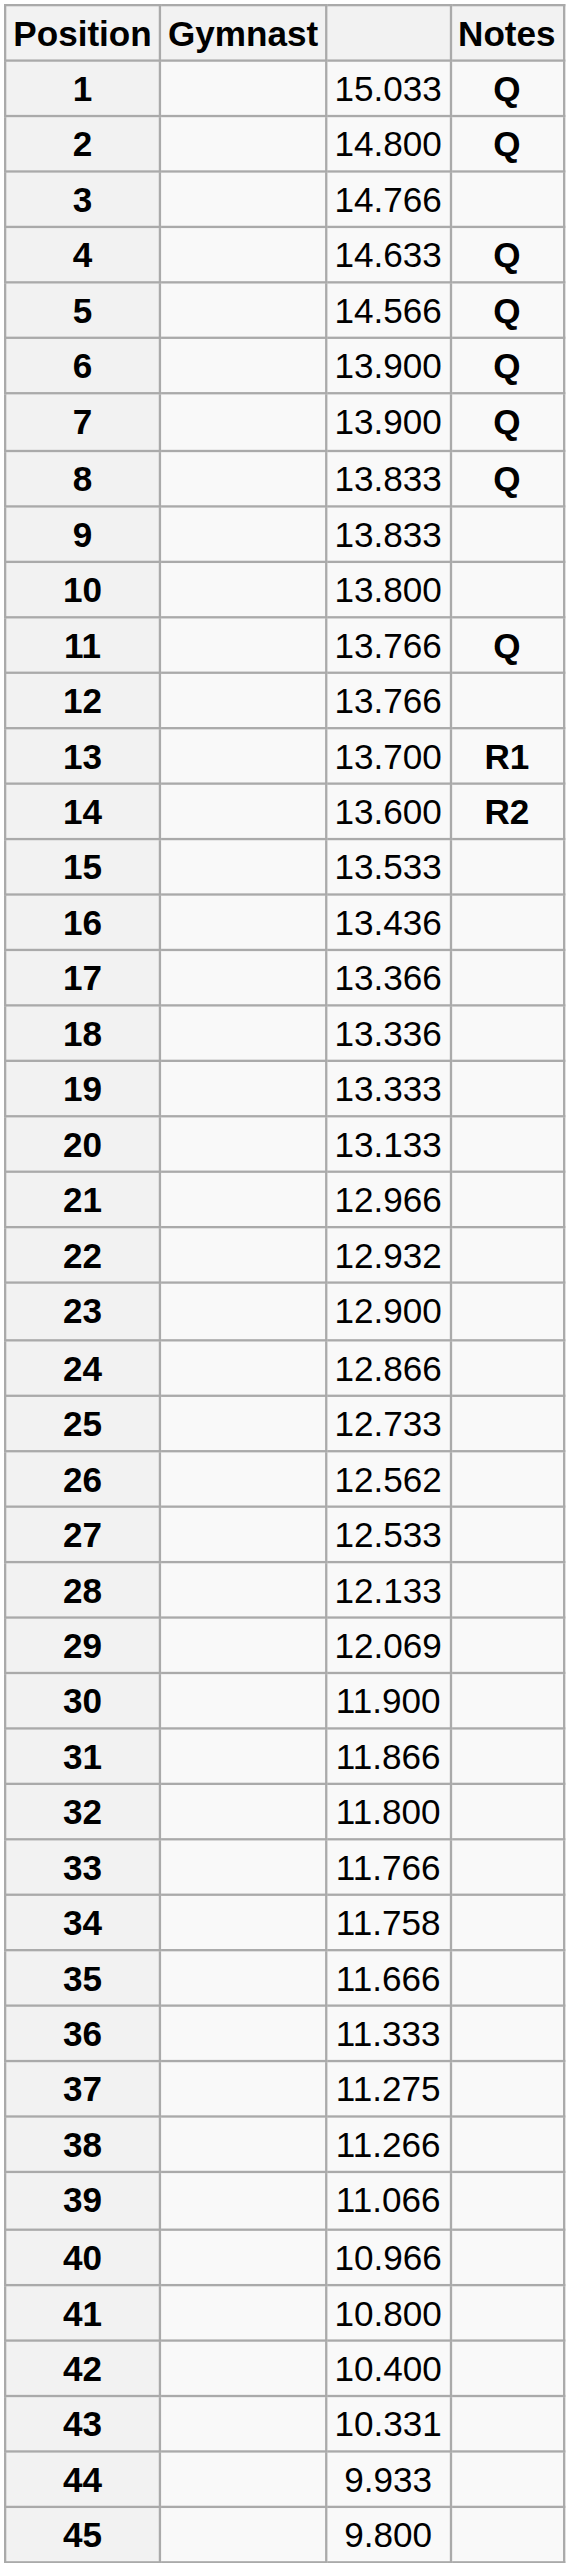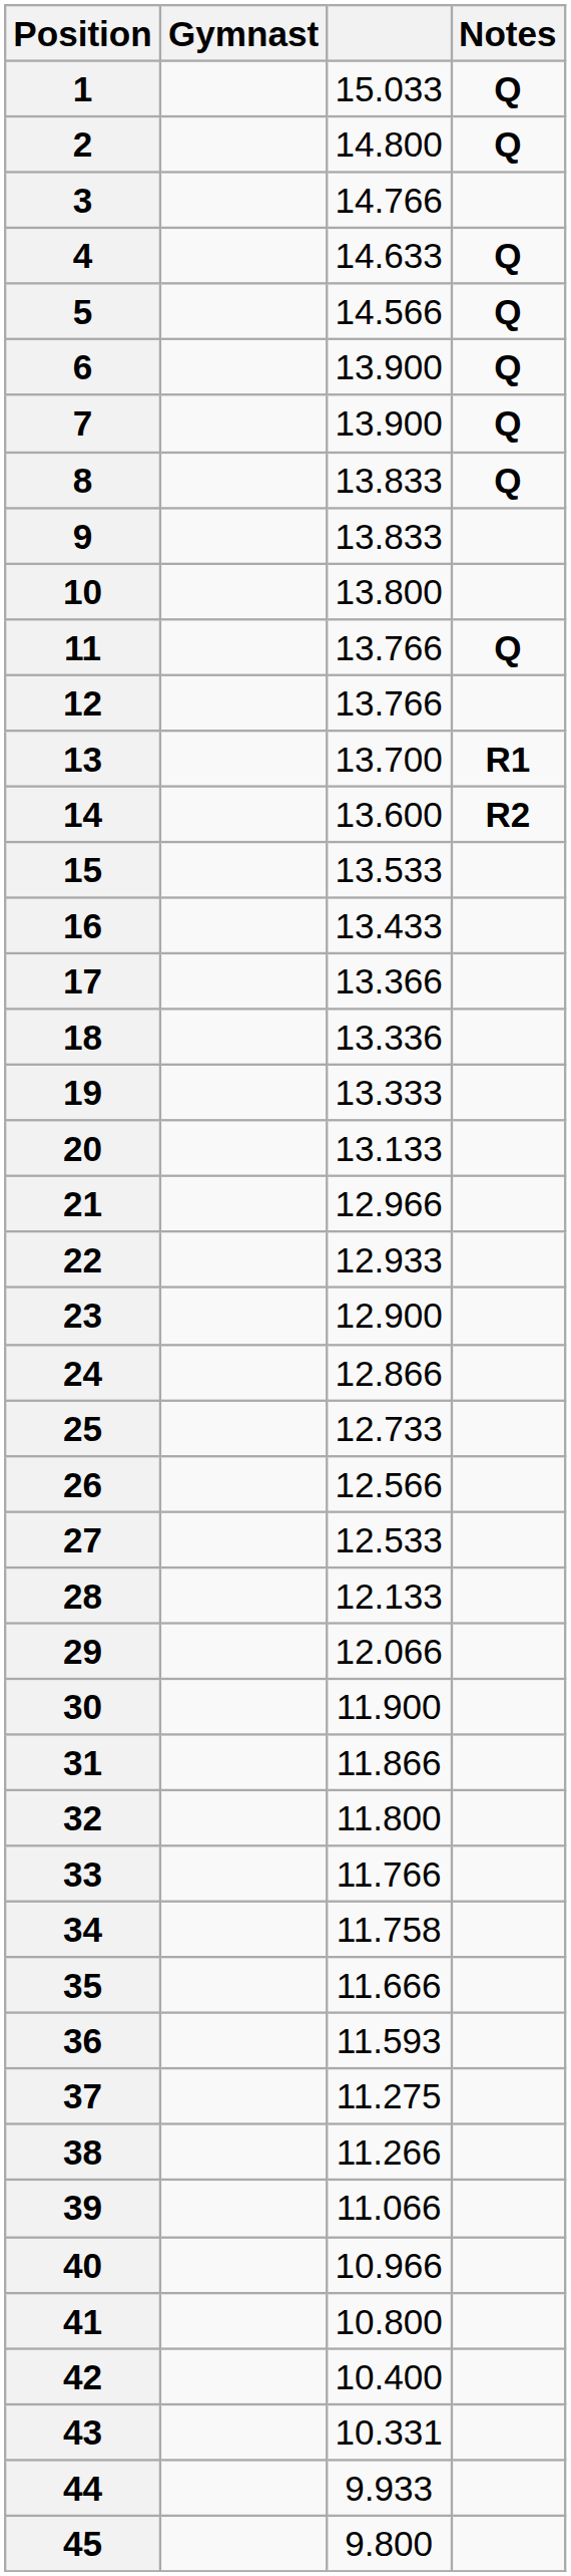16 | column 3: 13.436 -> 13.433
22 | column 3: 12.932 -> 12.933
26 | column 3: 12.562 -> 12.566
29 | column 3: 12.069 -> 12.066
36 | column 3: 11.333 -> 11.593
